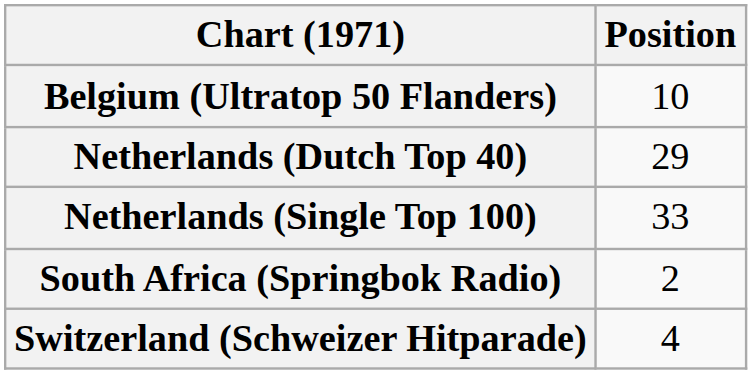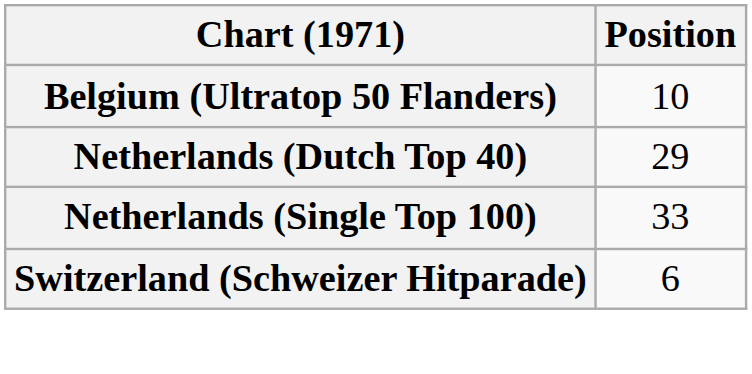- row: South Africa (Springbok Radio) | 2
Switzerland (Schweizer Hitparade) | Position: 4 -> 6
